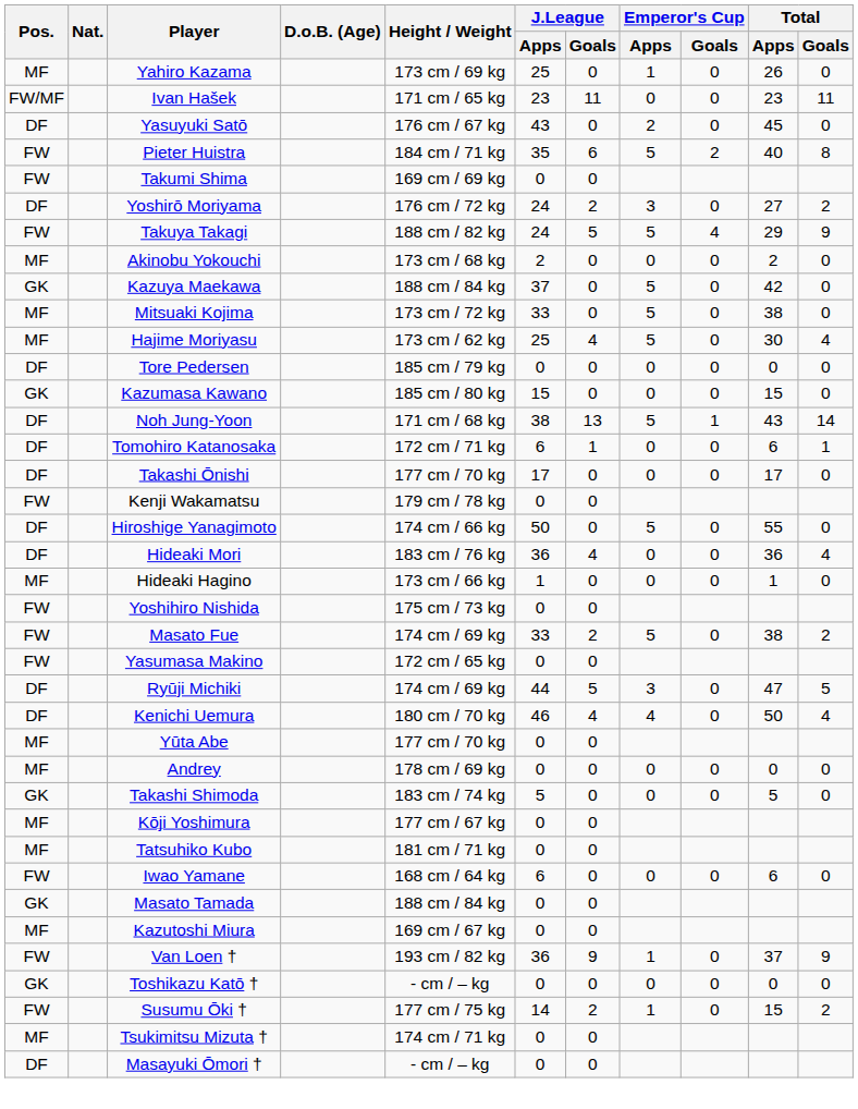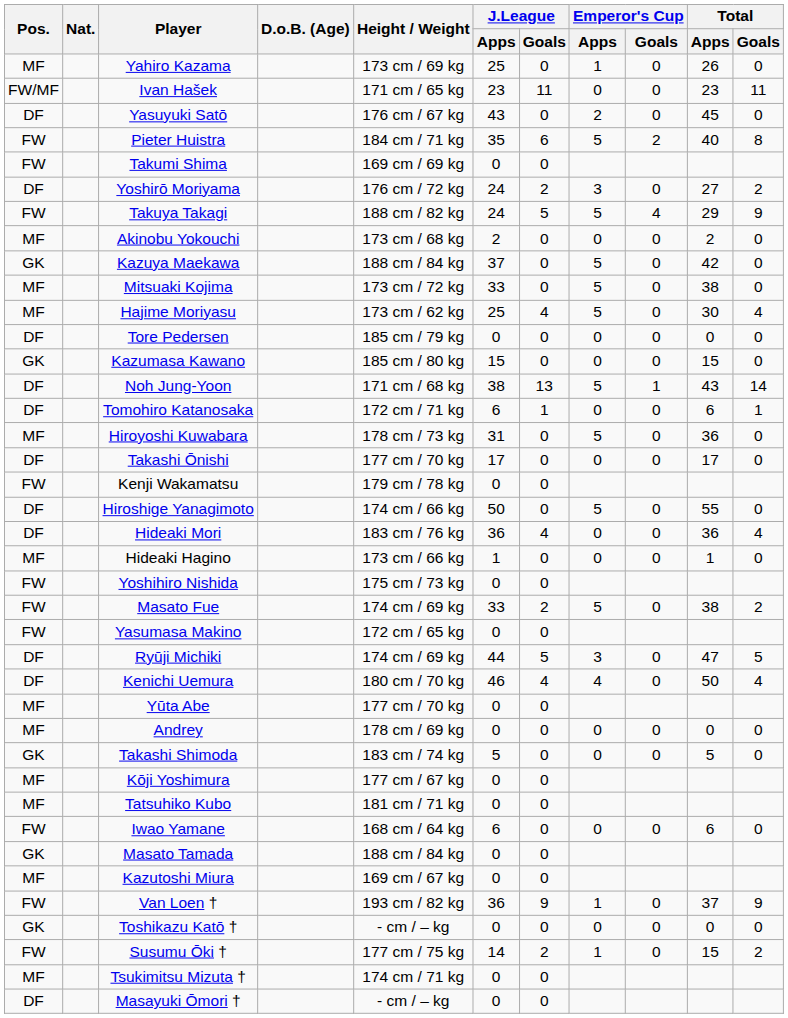+ row: MF | Hiroyoshi Kuwabara | 178 cm / 73 kg | 31 | 0 | 5 | 0 | 36 | 0
